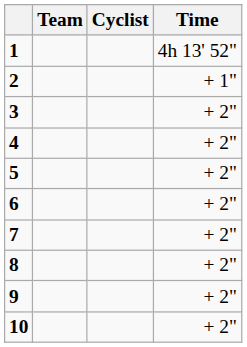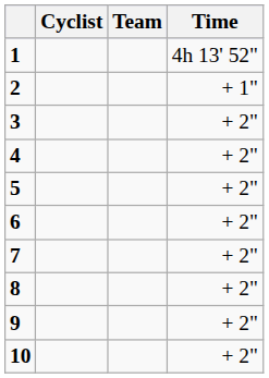columns swapped: Cyclist <-> Team
